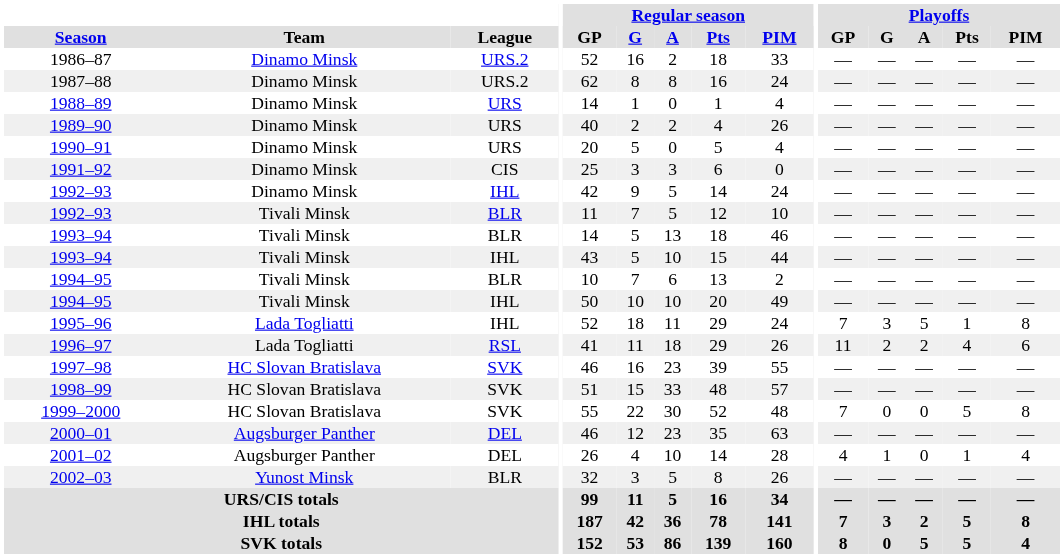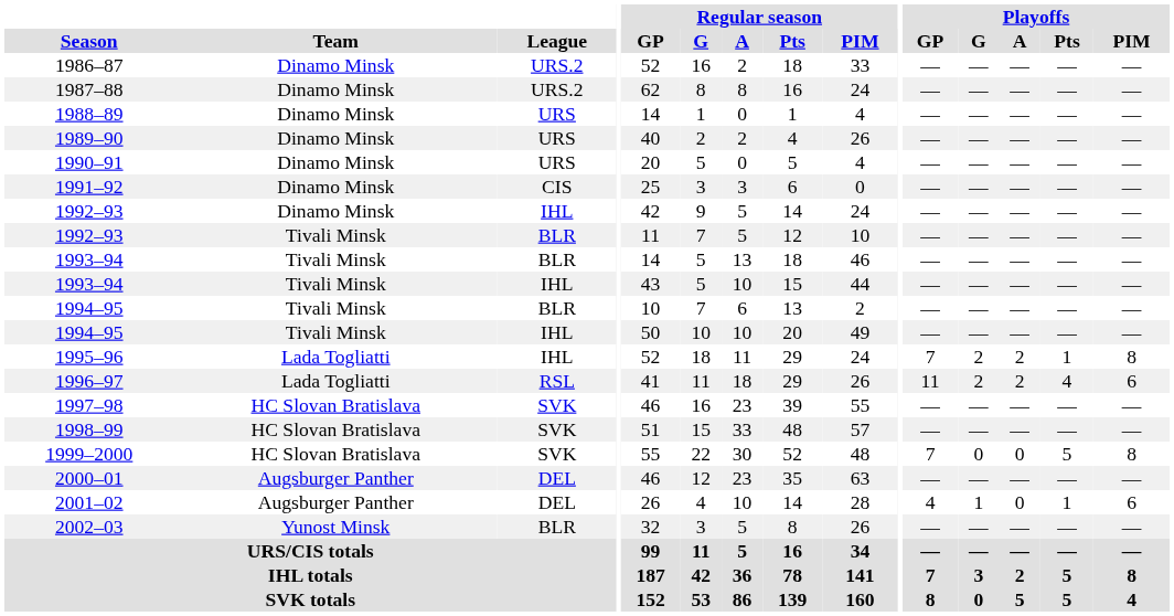1995–96 | Playoffs / G: 3 -> 2
1995–96 | Playoffs / A: 5 -> 2
2001–02 | Playoffs / PIM: 4 -> 6
